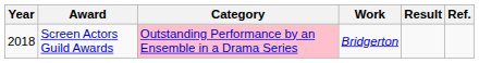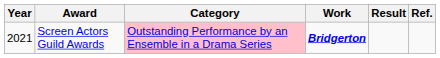Screen Actors Guild Awards | Year: 2018 -> 2021
Screen Actors Guild Awards | Work: normal -> bold
